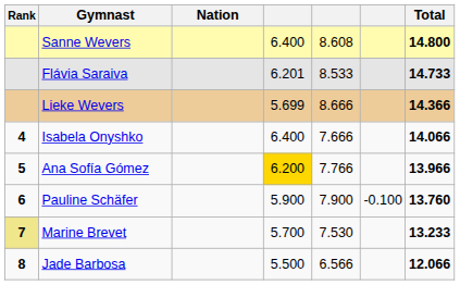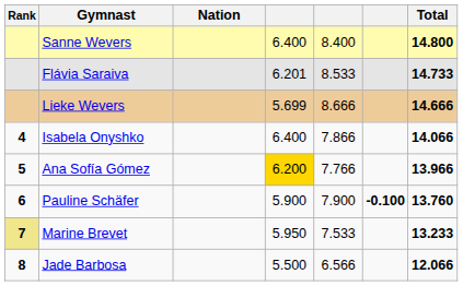Sanne Wevers | column 5: 8.608 -> 8.400
Lieke Wevers | Total: 14.366 -> 14.666
Isabela Onyshko | column 5: 7.666 -> 7.866
Pauline Schäfer | column 6: normal -> bold
Marine Brevet | column 4: 5.700 -> 5.950
Marine Brevet | column 5: 7.530 -> 7.533
